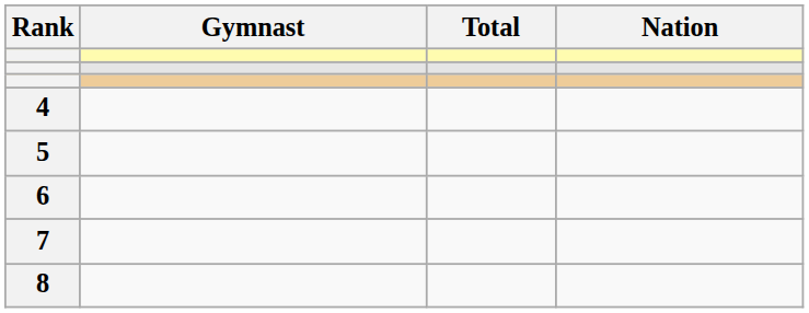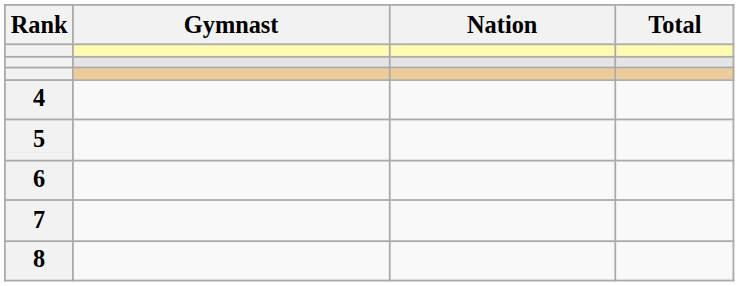columns swapped: Nation <-> Total
